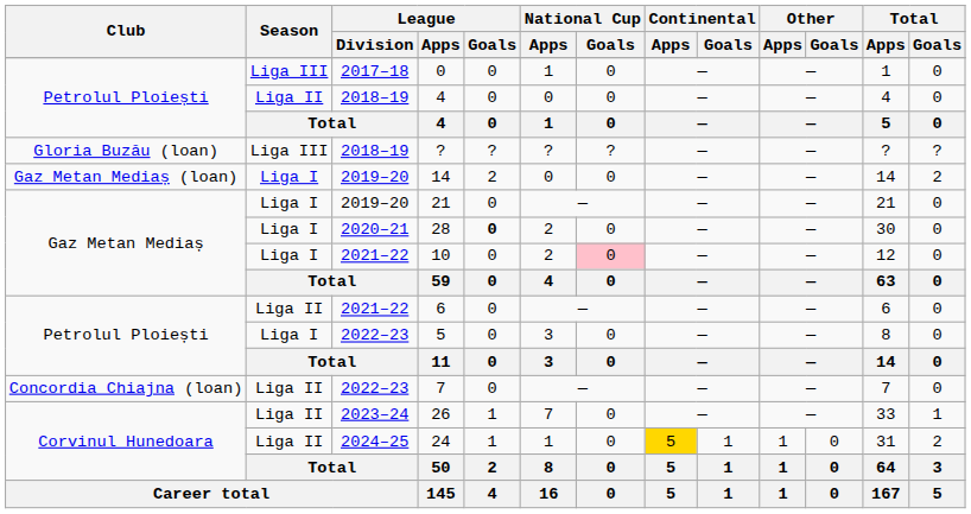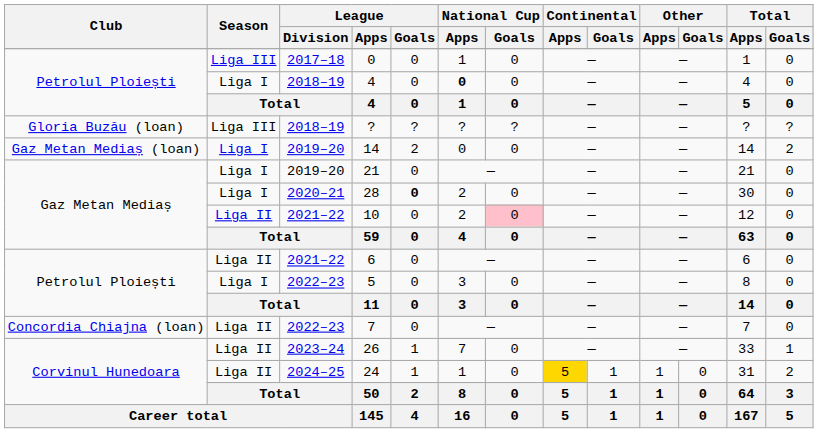2018–19 / 4 | Season: Liga II -> Liga I
2018–19 / 4 | National Cup / Apps: normal -> bold
10 | Season: Liga I -> Liga II
